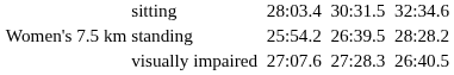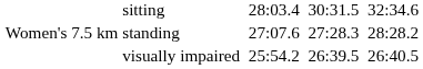standing | column 4: 25:54.2 -> 27:07.6
standing | column 6: 26:39.5 -> 27:28.3
visually impaired | column 4: 27:07.6 -> 25:54.2
visually impaired | column 6: 27:28.3 -> 26:39.5
